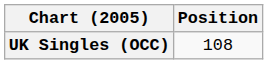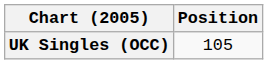UK Singles (OCC) | Position: 108 -> 105
